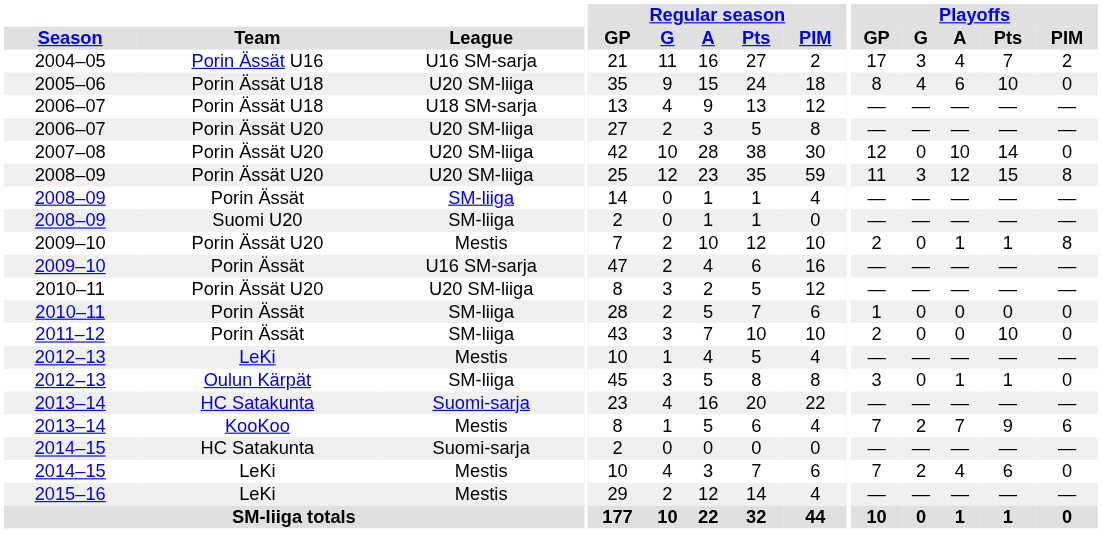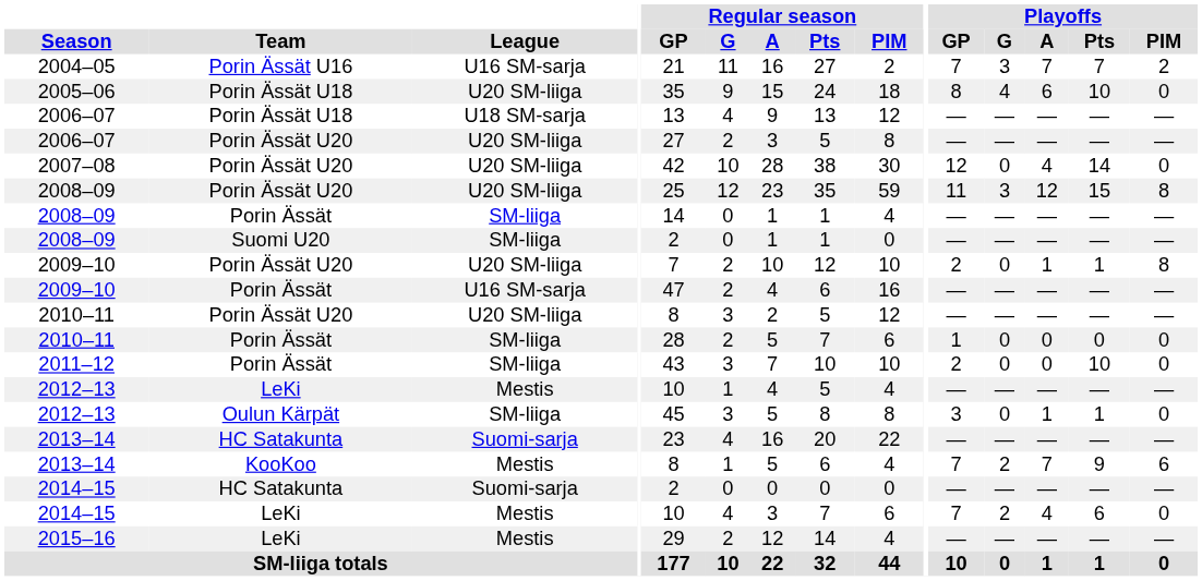2004–05 | Playoffs / GP: 17 -> 7
2004–05 | Playoffs / A: 4 -> 7
2007–08 | Playoffs / A: 10 -> 4
2009–10 / Porin Ässät U20 | League: Mestis -> U20 SM-liiga
